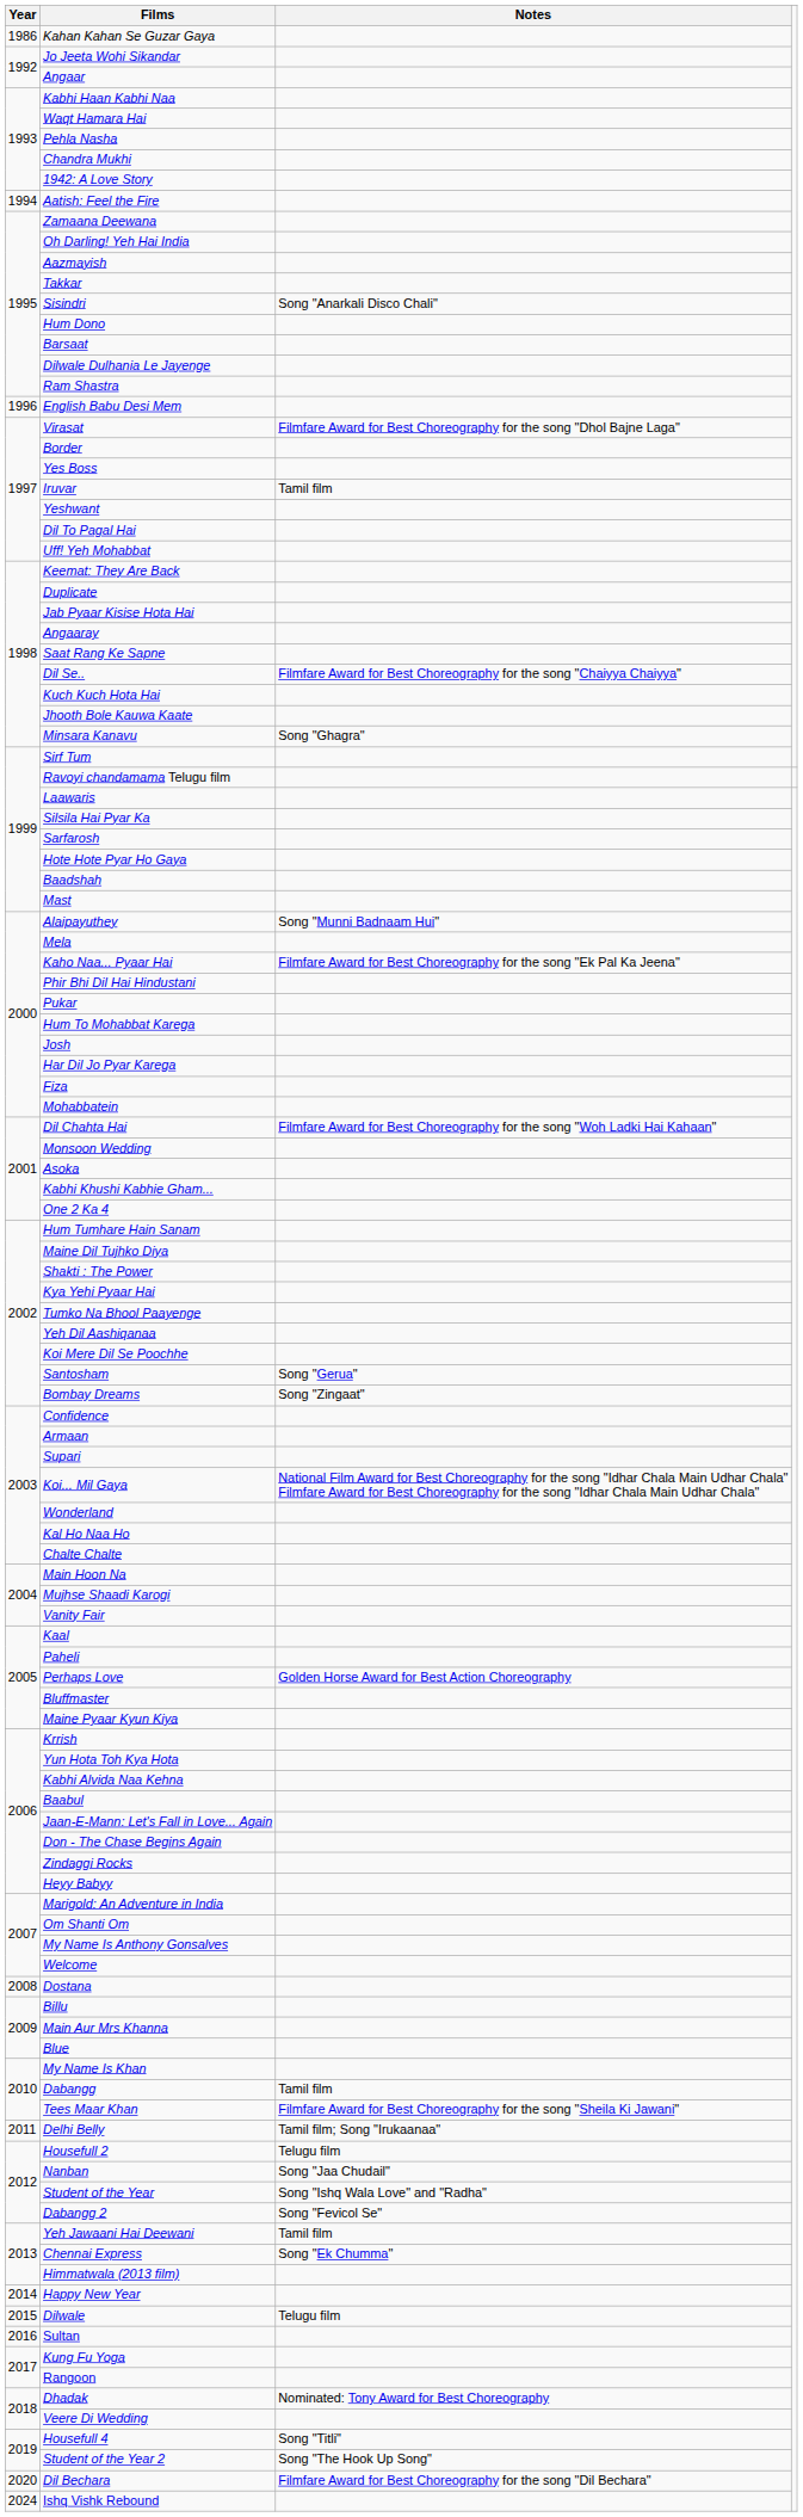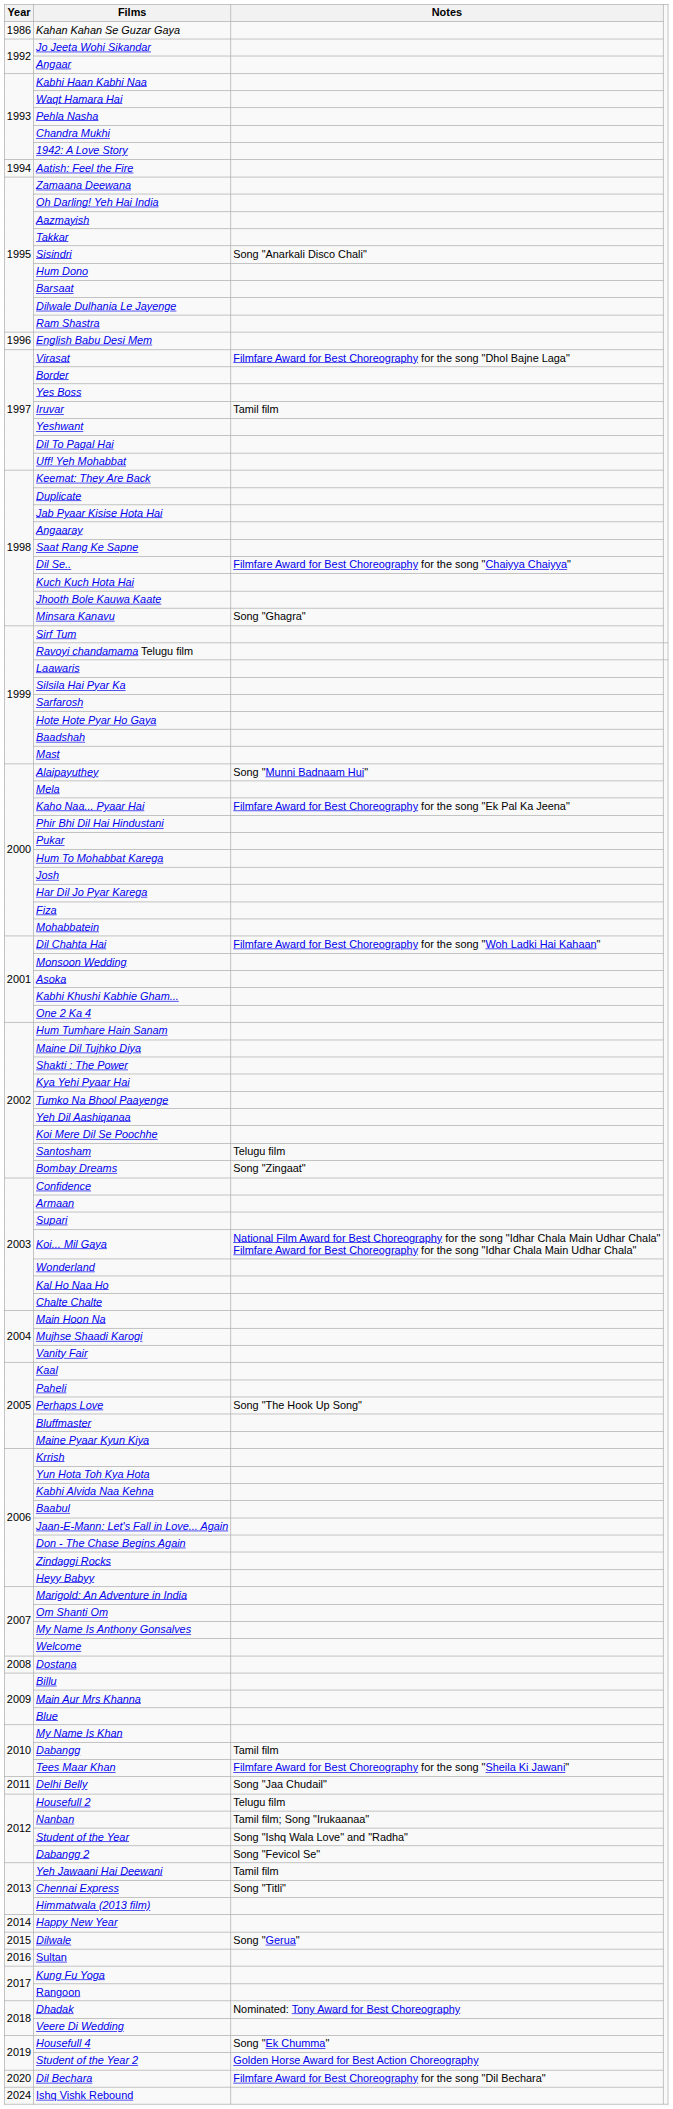Santosham | Notes: Song "Gerua" -> Telugu film
Perhaps Love | Notes: Golden Horse Award for Best Action Choreography -> Song "The Hook Up Song"
Delhi Belly | Notes: Tamil film; Song "Irukaanaa" -> Song "Jaa Chudail"
Nanban | Notes: Song "Jaa Chudail" -> Tamil film; Song "Irukaanaa"
Chennai Express | Notes: Song "Ek Chumma" -> Song "Titli"
Dilwale | Notes: Telugu film -> Song "Gerua"
Housefull 4 | Notes: Song "Titli" -> Song "Ek Chumma"
Student of the Year 2 | Notes: Song "The Hook Up Song" -> Golden Horse Award for Best Action Choreography
